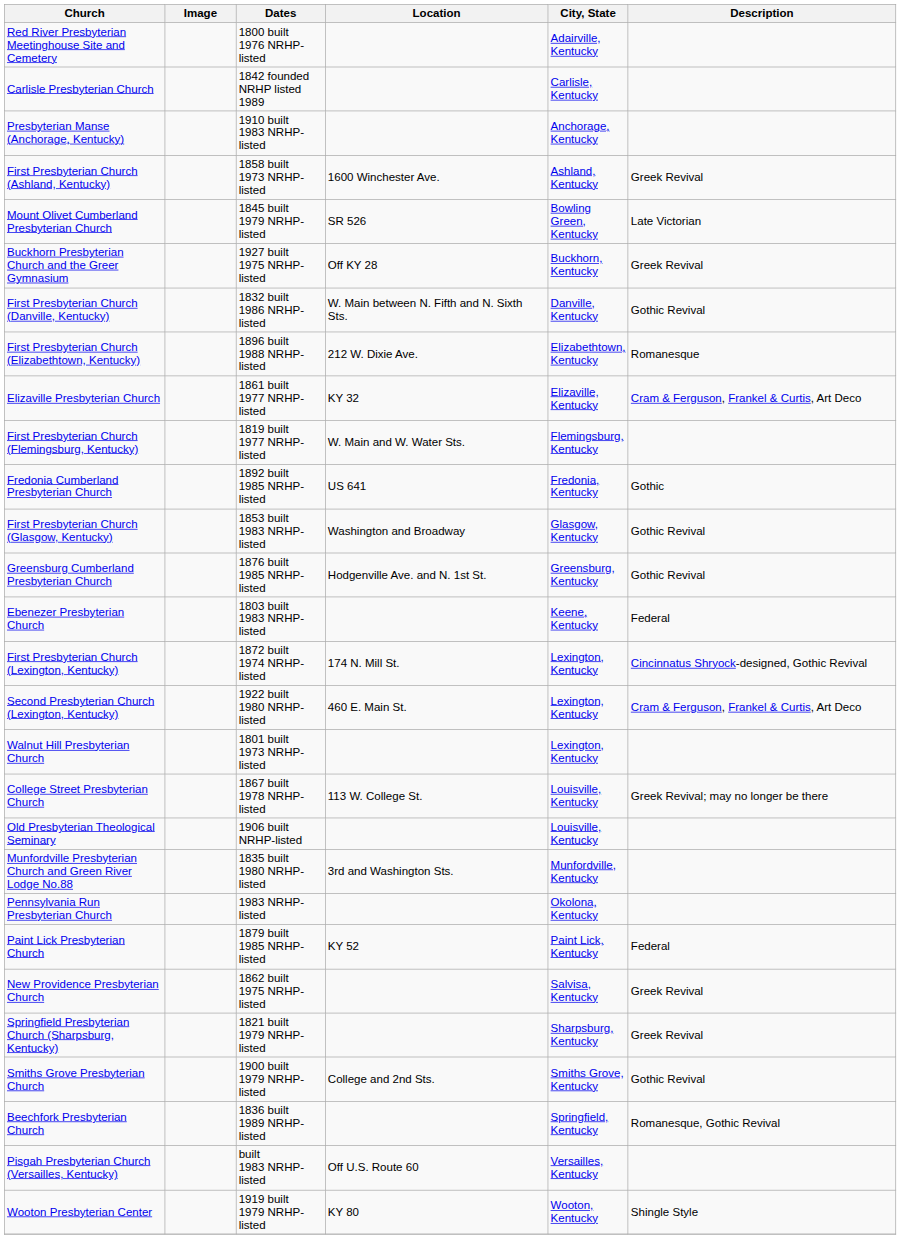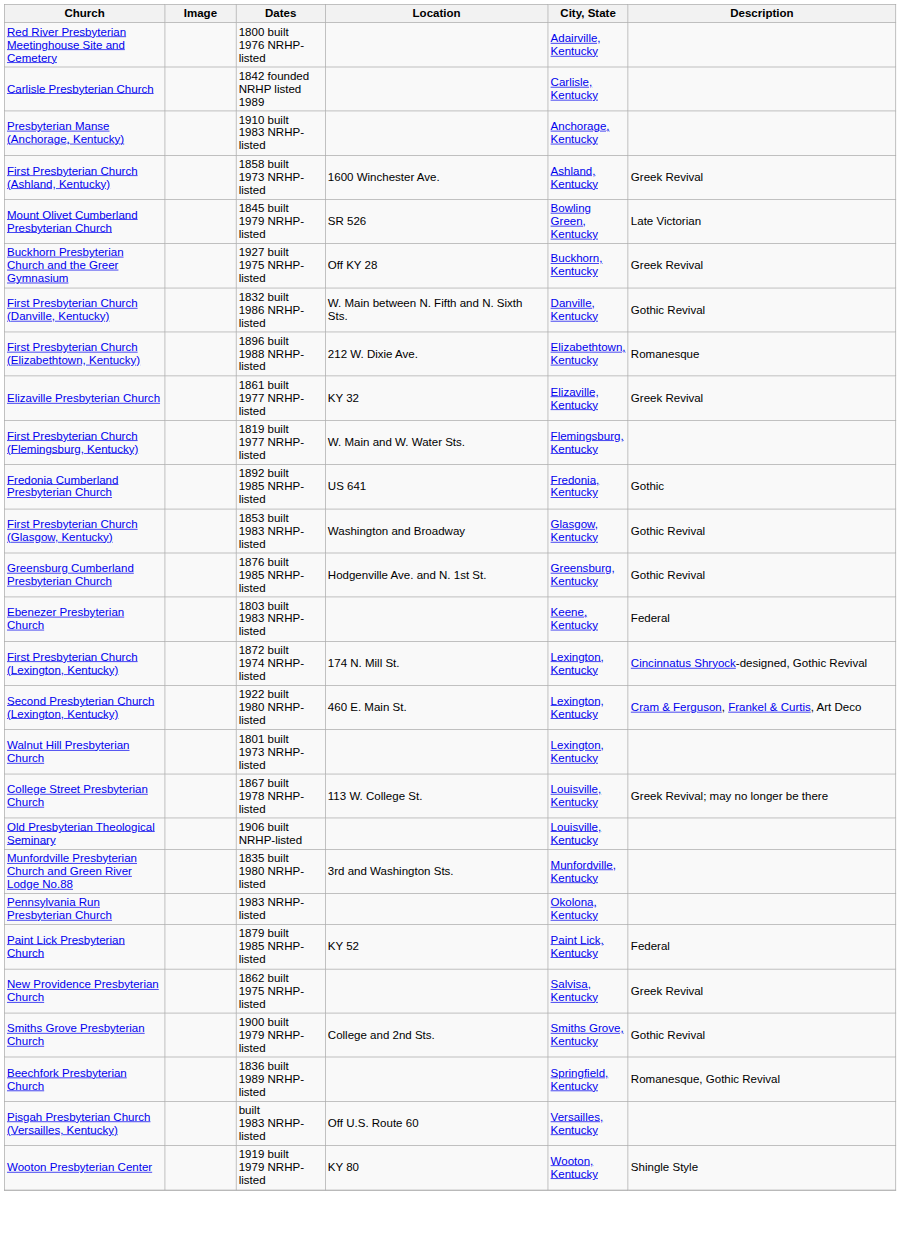Elizaville Presbyterian Church | Description: Cram & Ferguson, Frankel & Curtis, Art Deco -> Greek Revival
- row: Springfield Presbyterian Church (Sharpsburg, Kentucky) | 1821 built 1979 NRHP-listed | Sharpsburg, Kentucky | Greek Revival
